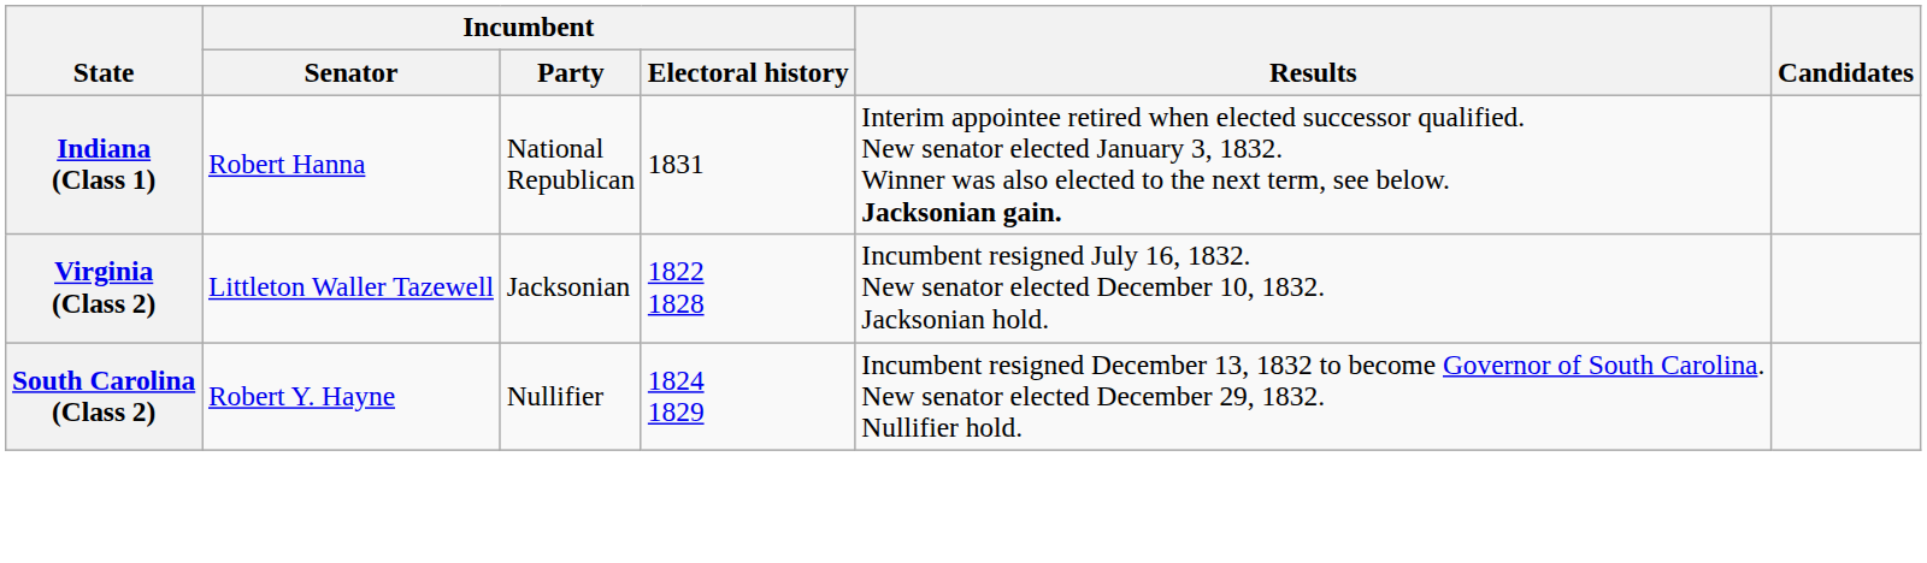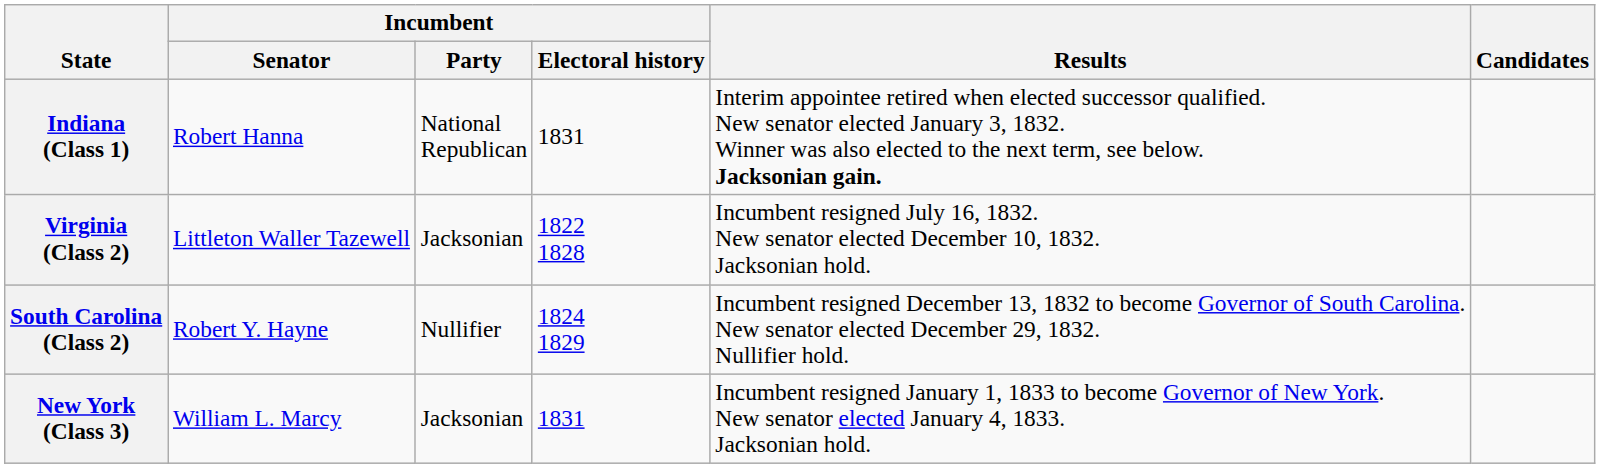+ row: New York (Class 3) | William L. Marcy | Jacksonian | 1831 | Incumbent resigned January 1, 1833 to become Governor of New York. New senator elected January 4, 1833. Jacksonian hold.
